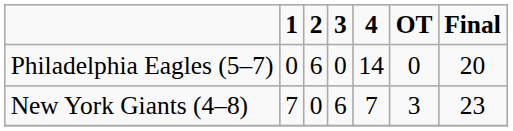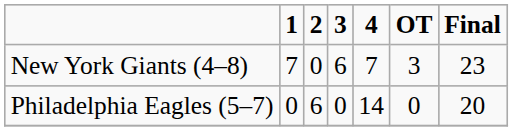rows swapped: Philadelphia Eagles (5–7) <-> New York Giants (4–8)
